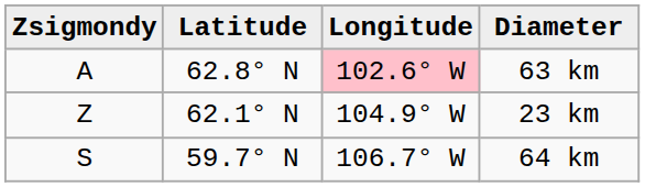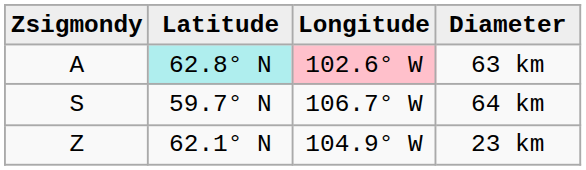63 km | Latitude: no background -> paleturquoise background
rows swapped: 64 km <-> 23 km
